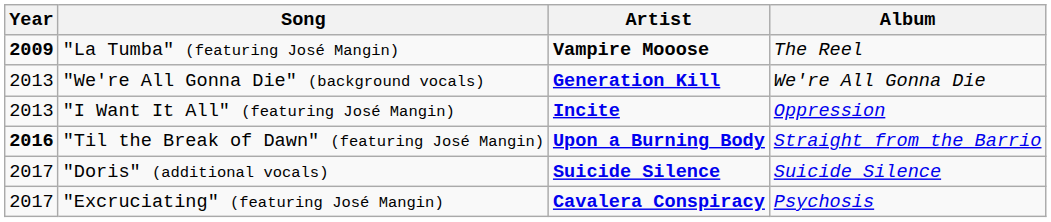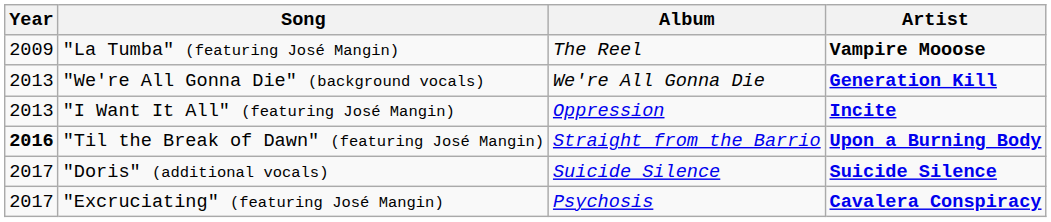columns swapped: Album <-> Artist
"La Tumba" (featuring José Mangin) | Year: bold -> normal
